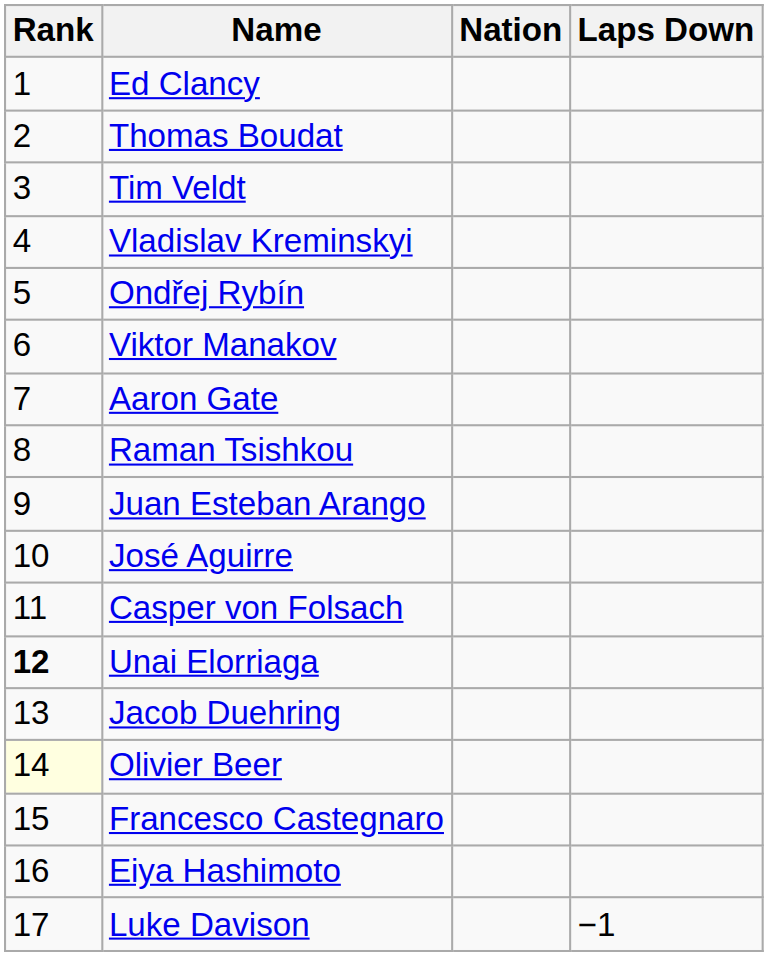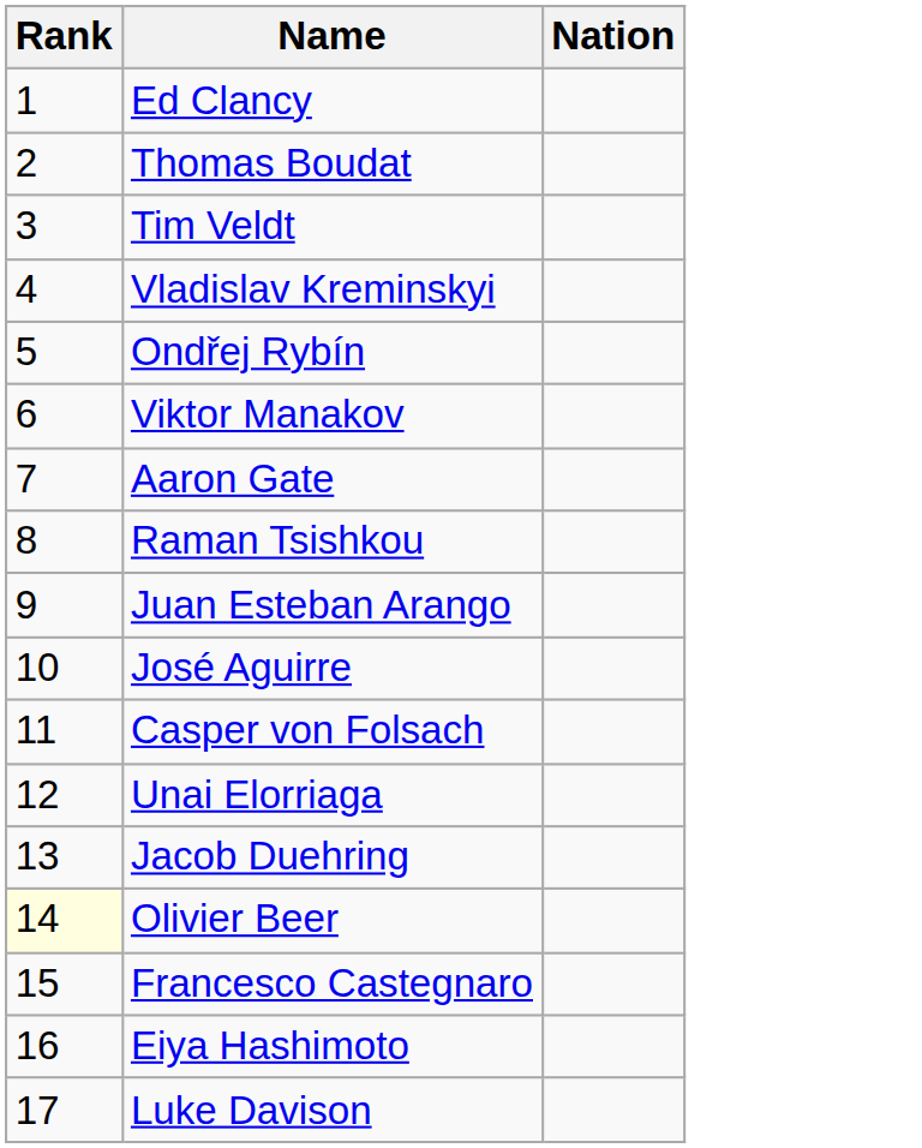- column: Laps Down | −1
Unai Elorriaga | Rank: bold -> normal
